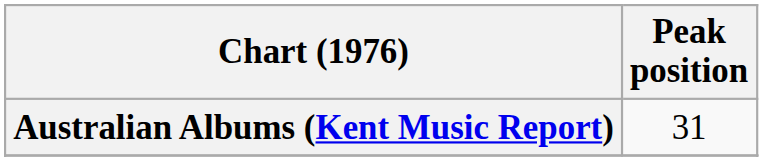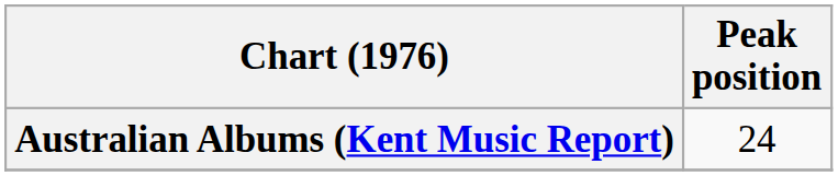Australian Albums (Kent Music Report) | Peak position: 31 -> 24
